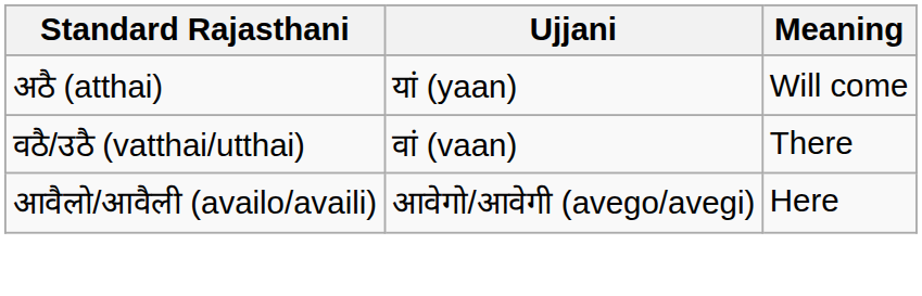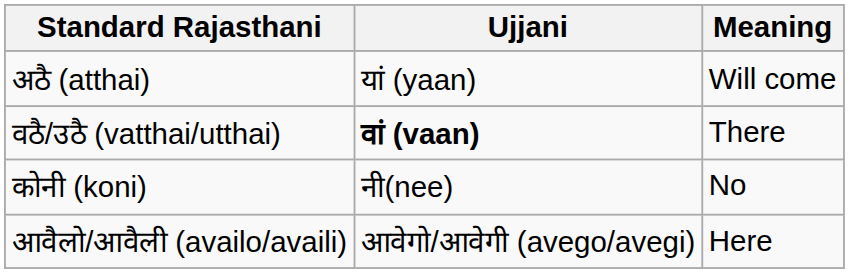वठै/उठै (vatthai/utthai) | Ujjani: normal -> bold
+ row: कोनी (koni) | नी(nee) | No
